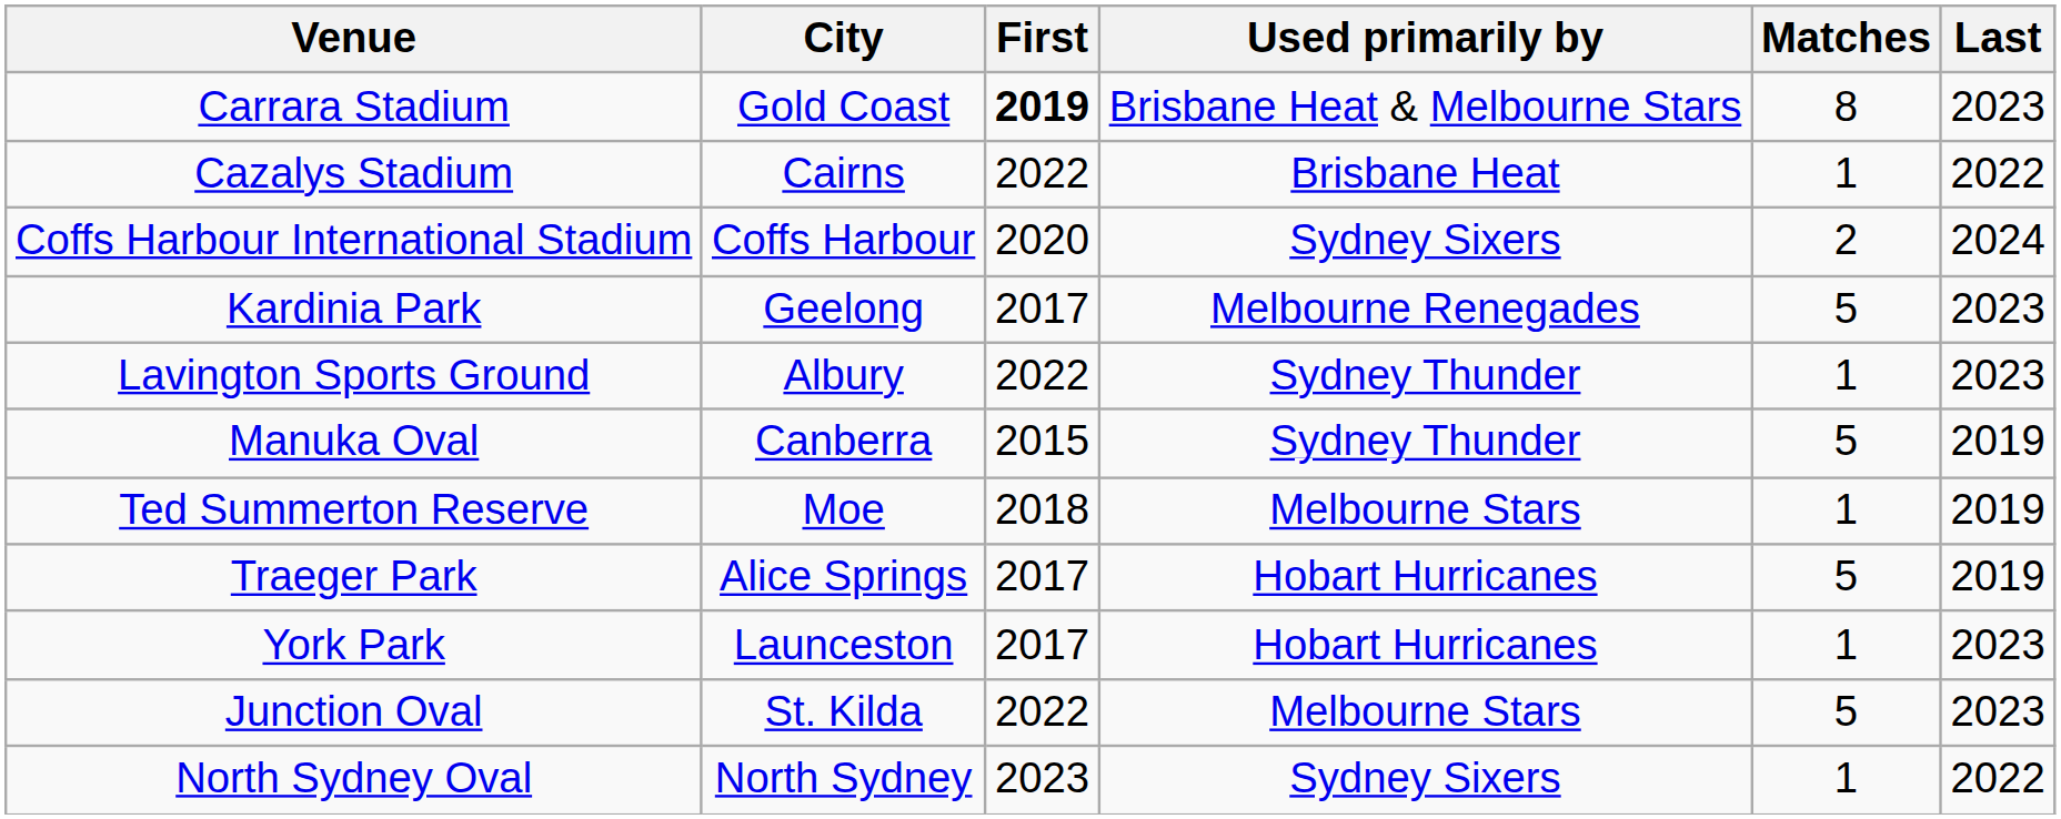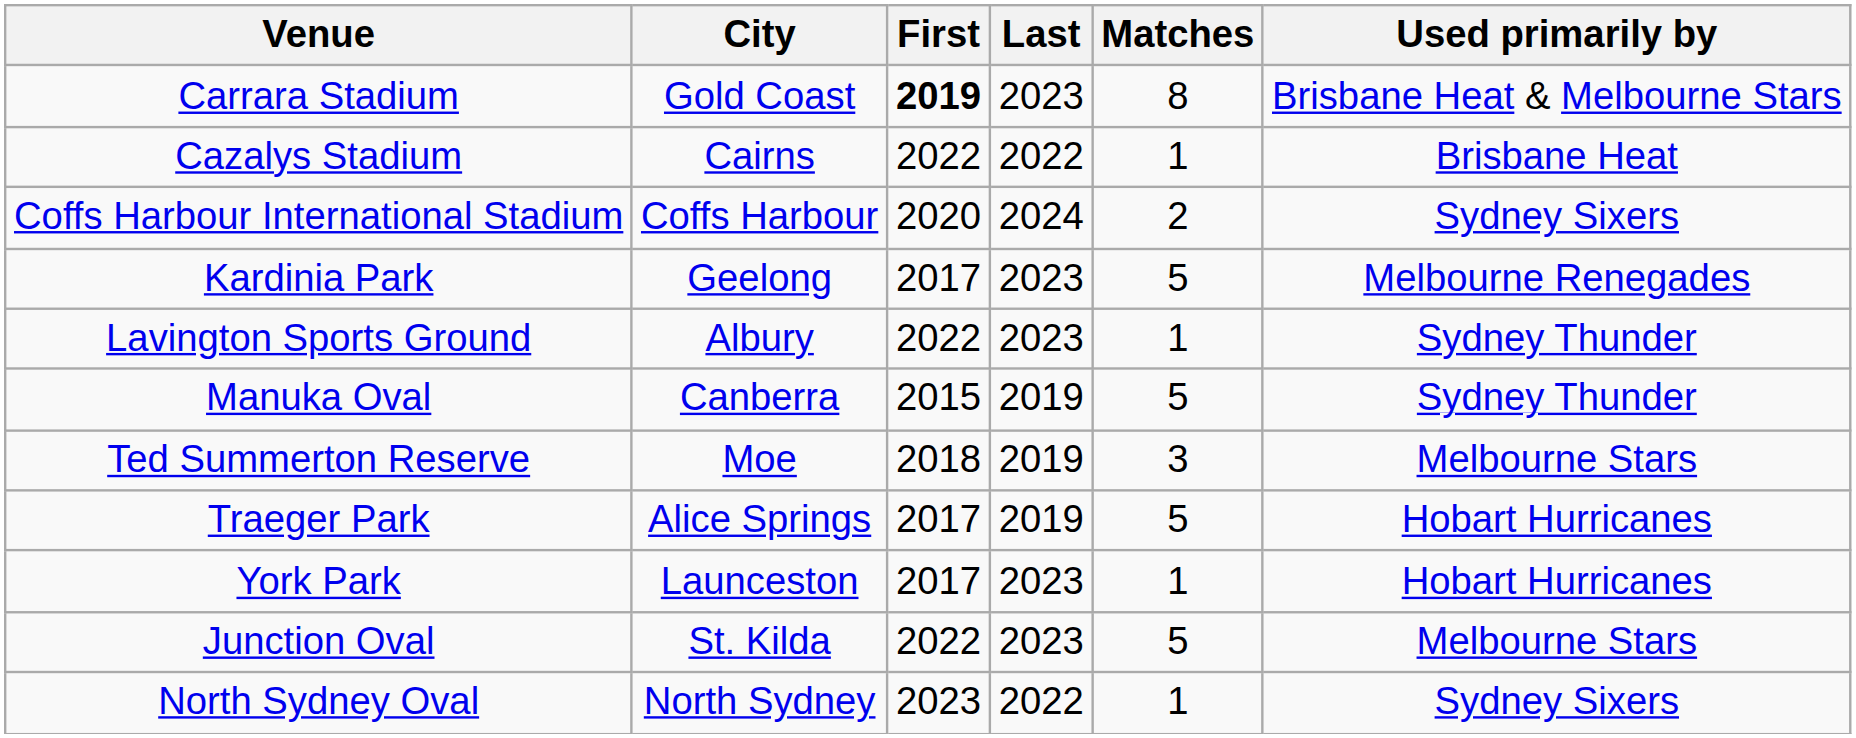columns swapped: Last <-> Used primarily by
Ted Summerton Reserve | Matches: 1 -> 3
